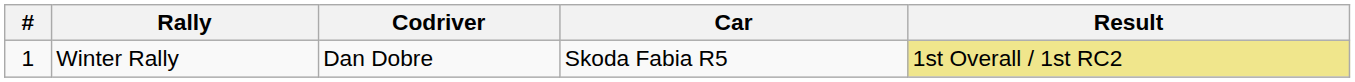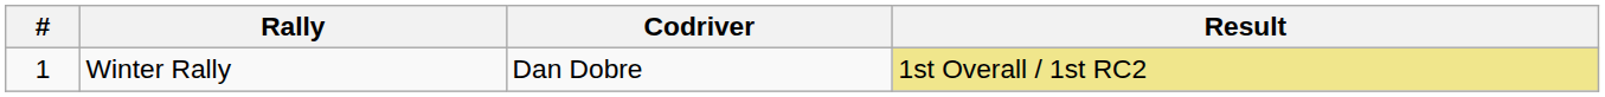- column: Car | Skoda Fabia R5
